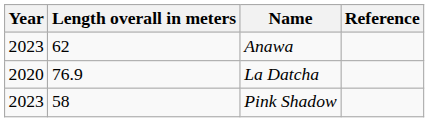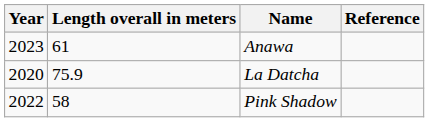Anawa | Length overall in meters: 62 -> 61
La Datcha | Length overall in meters: 76.9 -> 75.9
Pink Shadow | Year: 2023 -> 2022
